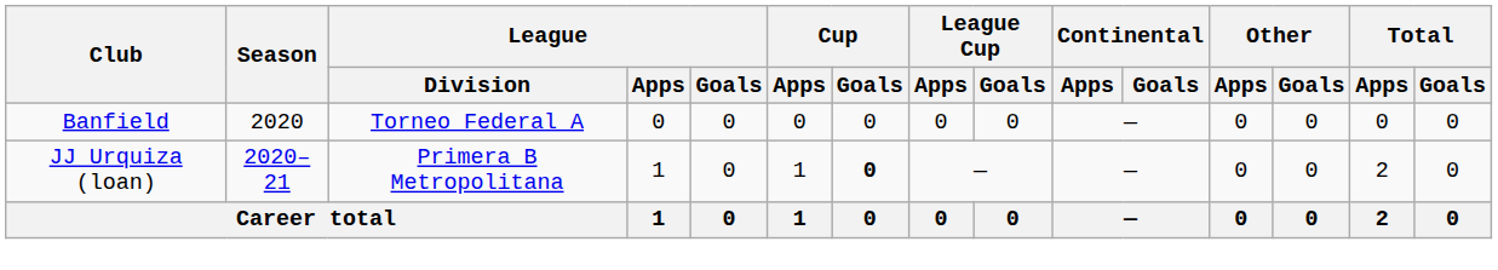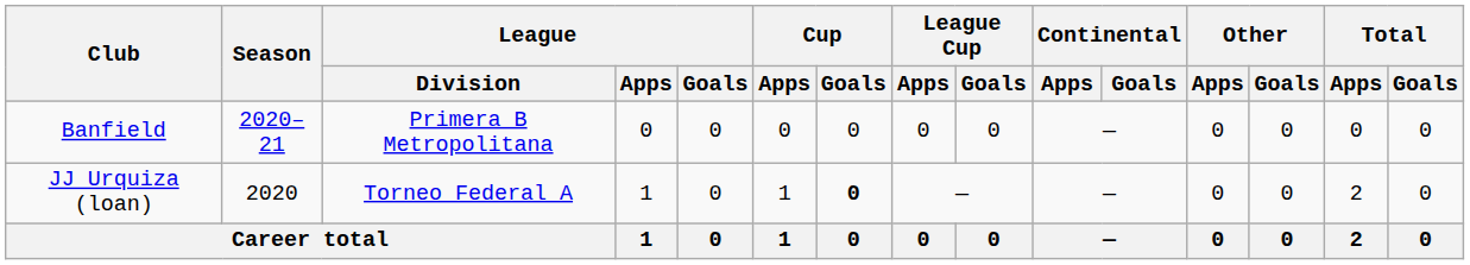Banfield | Season: 2020 -> 2020–21
Banfield | League / Division: Torneo Federal A -> Primera B Metropolitana
JJ Urquiza (loan) | Season: 2020–21 -> 2020
JJ Urquiza (loan) | League / Division: Primera B Metropolitana -> Torneo Federal A
